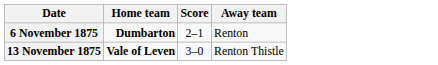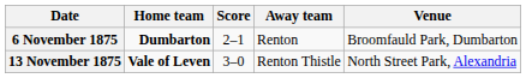+ column: Venue | Broomfauld Park, Dumbarton | North Street Park, Alexandria
